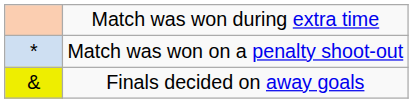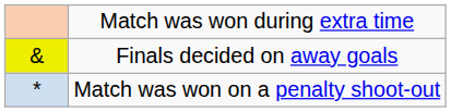rows swapped: Match was won on a penalty shoot-out <-> Finals decided on away goals
